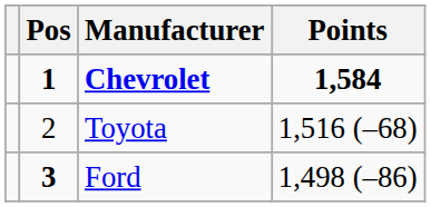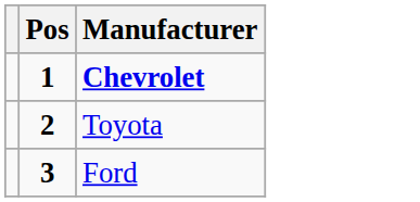- column: Points | 1,584 | 1,516 (–68) | 1,498 (–86)
Toyota | Pos: normal -> bold
